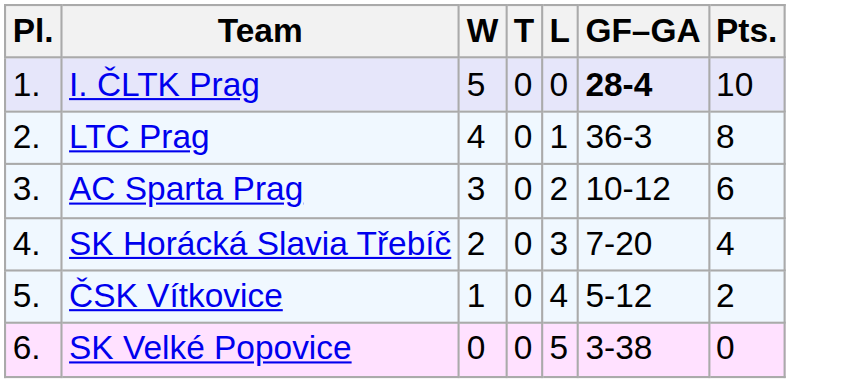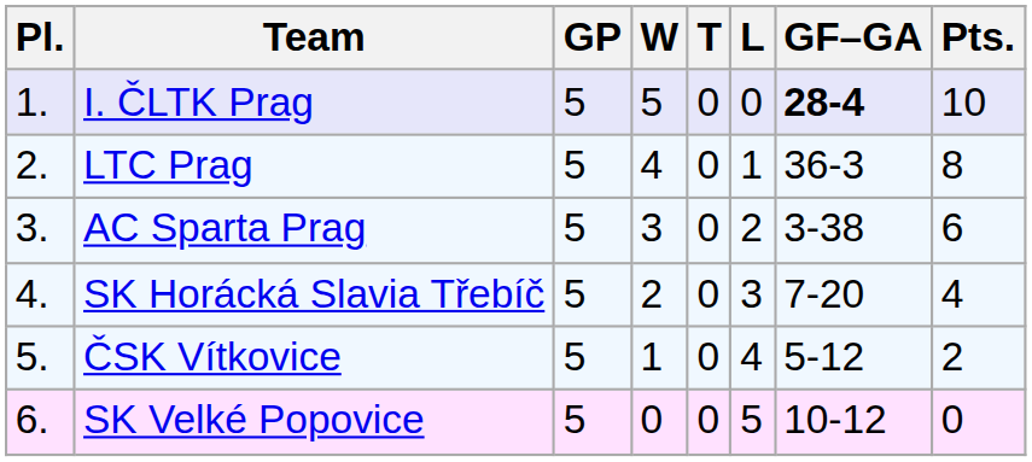+ column: GP | 5 | 5 | 5 | 5 | 5 | 5
AC Sparta Prag | GF–GA: 10-12 -> 3-38
SK Velké Popovice | GF–GA: 3-38 -> 10-12
